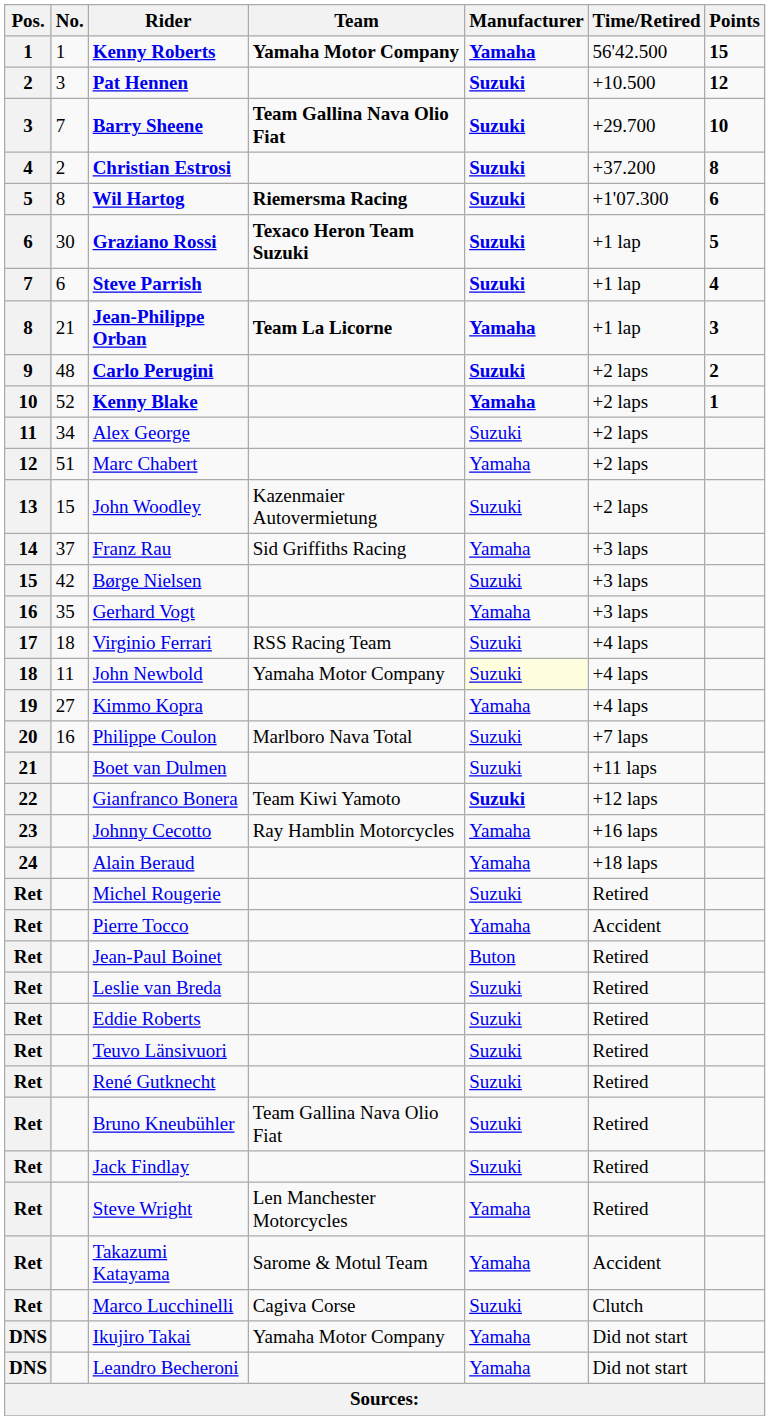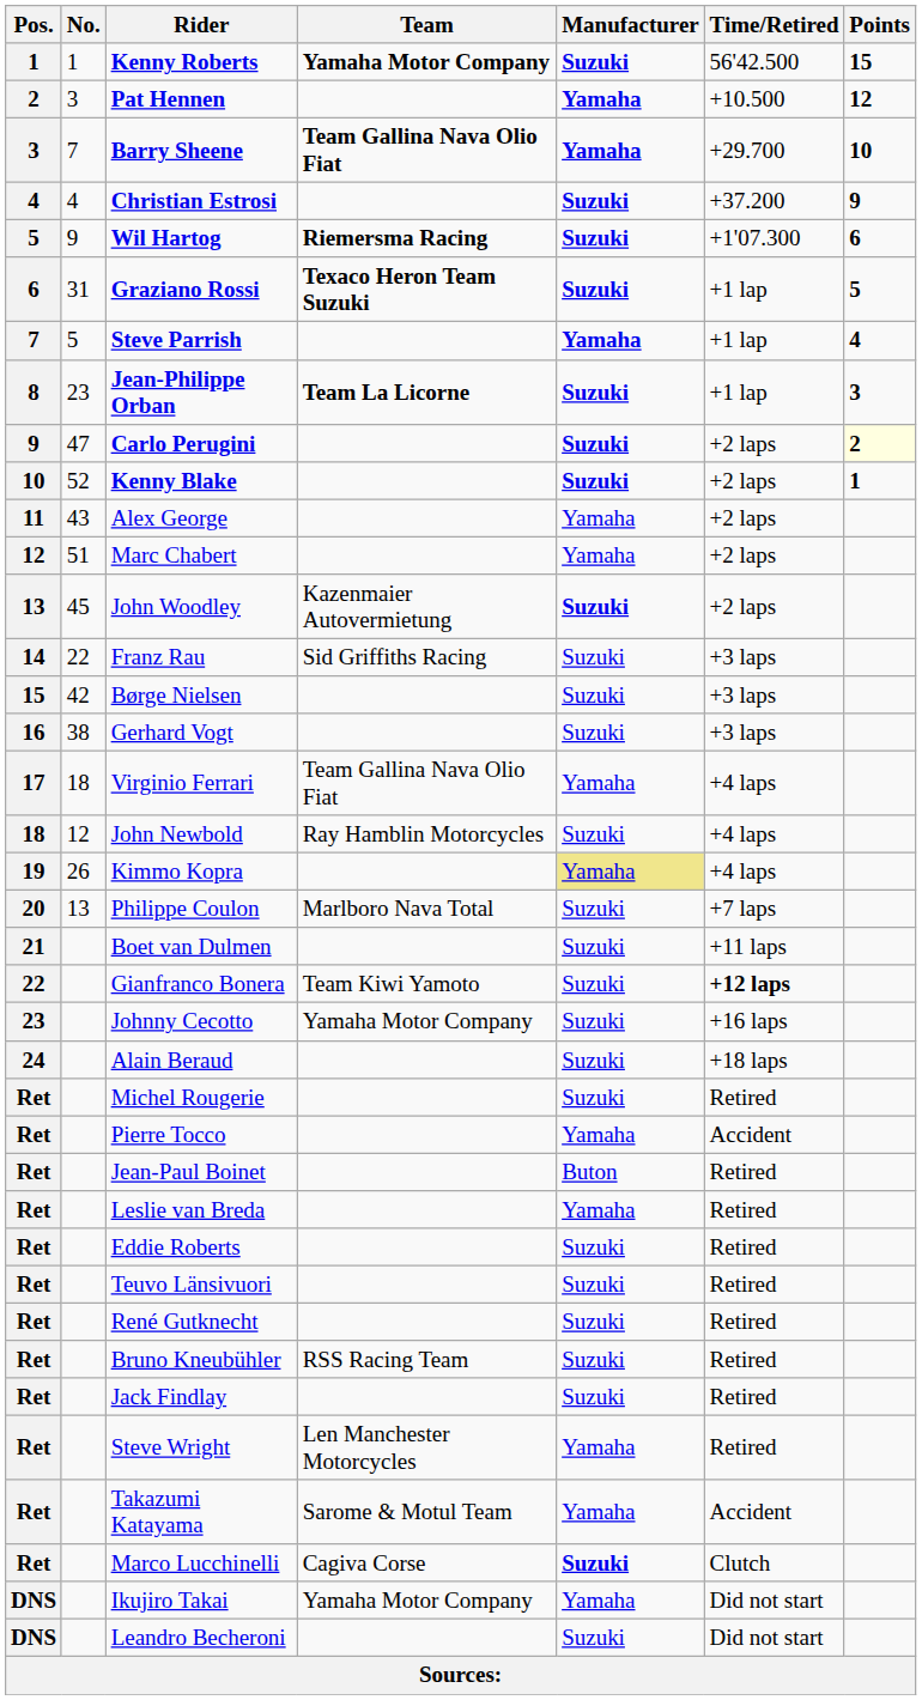Kenny Roberts | Manufacturer: Yamaha -> Suzuki
Pat Hennen | Manufacturer: Suzuki -> Yamaha
Barry Sheene | Manufacturer: Suzuki -> Yamaha
Christian Estrosi | No.: 2 -> 4
Christian Estrosi | Points: 8 -> 9
Wil Hartog | No.: 8 -> 9
Graziano Rossi | No.: 30 -> 31
Steve Parrish | No.: 6 -> 5
Steve Parrish | Manufacturer: Suzuki -> Yamaha
Jean-Philippe Orban | No.: 21 -> 23
Jean-Philippe Orban | Manufacturer: Yamaha -> Suzuki
Carlo Perugini | No.: 48 -> 47
Carlo Perugini | Points: no background -> lightyellow background
Kenny Blake | Manufacturer: Yamaha -> Suzuki
Alex George | No.: 34 -> 43
Alex George | Manufacturer: Suzuki -> Yamaha
John Woodley | No.: 15 -> 45
John Woodley | Manufacturer: normal -> bold
Franz Rau | No.: 37 -> 22
Franz Rau | Manufacturer: Yamaha -> Suzuki
Gerhard Vogt | No.: 35 -> 38
Gerhard Vogt | Manufacturer: Yamaha -> Suzuki
Virginio Ferrari | Team: RSS Racing Team -> Team Gallina Nava Olio Fiat
Virginio Ferrari | Manufacturer: Suzuki -> Yamaha
John Newbold | No.: 11 -> 12
John Newbold | Team: Yamaha Motor Company -> Ray Hamblin Motorcycles
John Newbold | Manufacturer: lightyellow background -> no background
Kimmo Kopra | No.: 27 -> 26
Kimmo Kopra | Manufacturer: no background -> khaki background
Philippe Coulon | No.: 16 -> 13
Gianfranco Bonera | Manufacturer: bold -> normal
Gianfranco Bonera | Time/Retired: normal -> bold
Johnny Cecotto | Team: Ray Hamblin Motorcycles -> Yamaha Motor Company
Johnny Cecotto | Manufacturer: Yamaha -> Suzuki
Alain Beraud | Manufacturer: Yamaha -> Suzuki
Leslie van Breda | Manufacturer: Suzuki -> Yamaha
Bruno Kneubühler | Team: Team Gallina Nava Olio Fiat -> RSS Racing Team
Marco Lucchinelli | Manufacturer: normal -> bold
Leandro Becheroni | Manufacturer: Yamaha -> Suzuki
